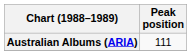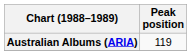Australian Albums (ARIA) | Peak position: 111 -> 119
